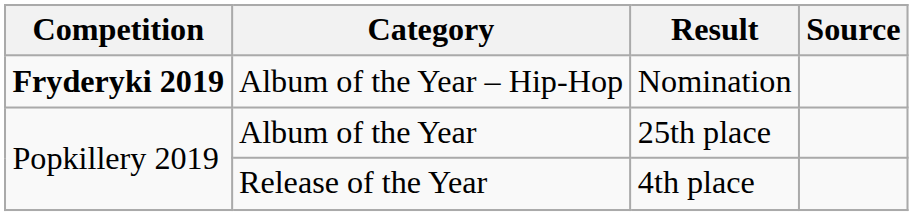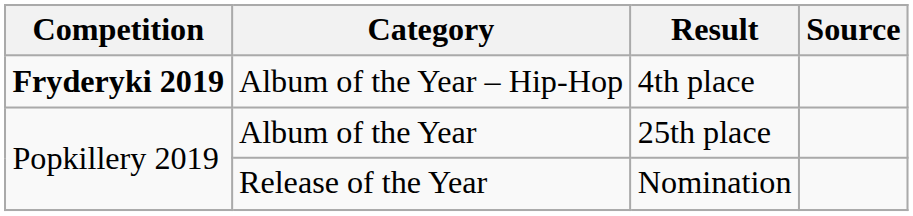Album of the Year – Hip-Hop | Result: Nomination -> 4th place
Release of the Year | Result: 4th place -> Nomination
